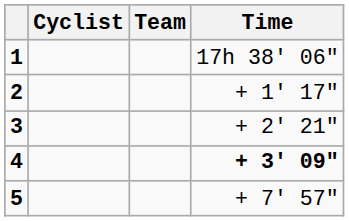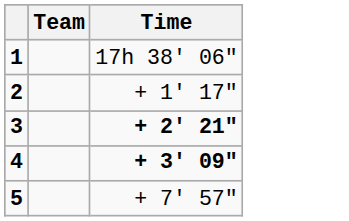- column: Cyclist
3 | Time: normal -> bold
